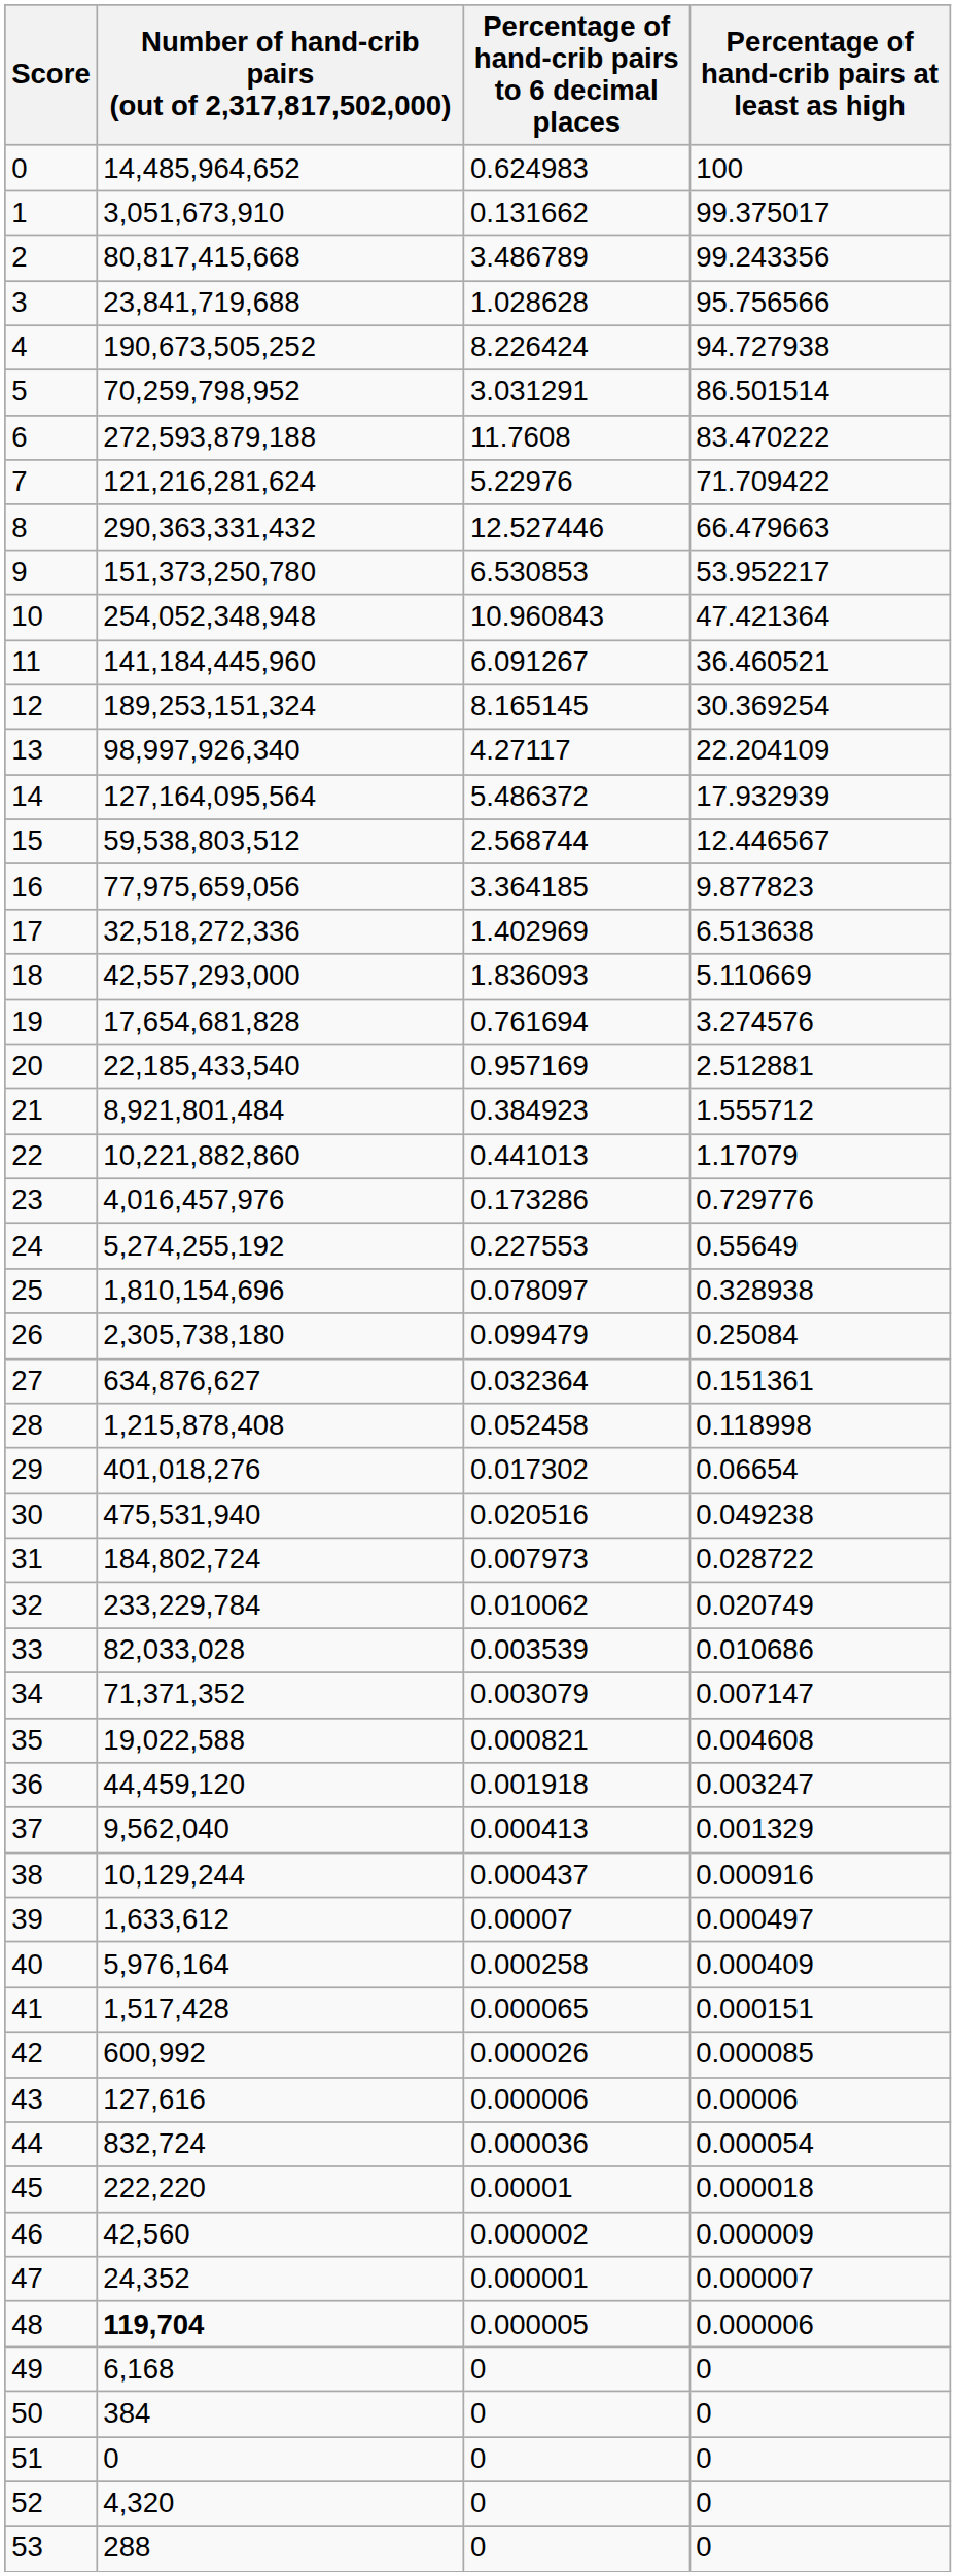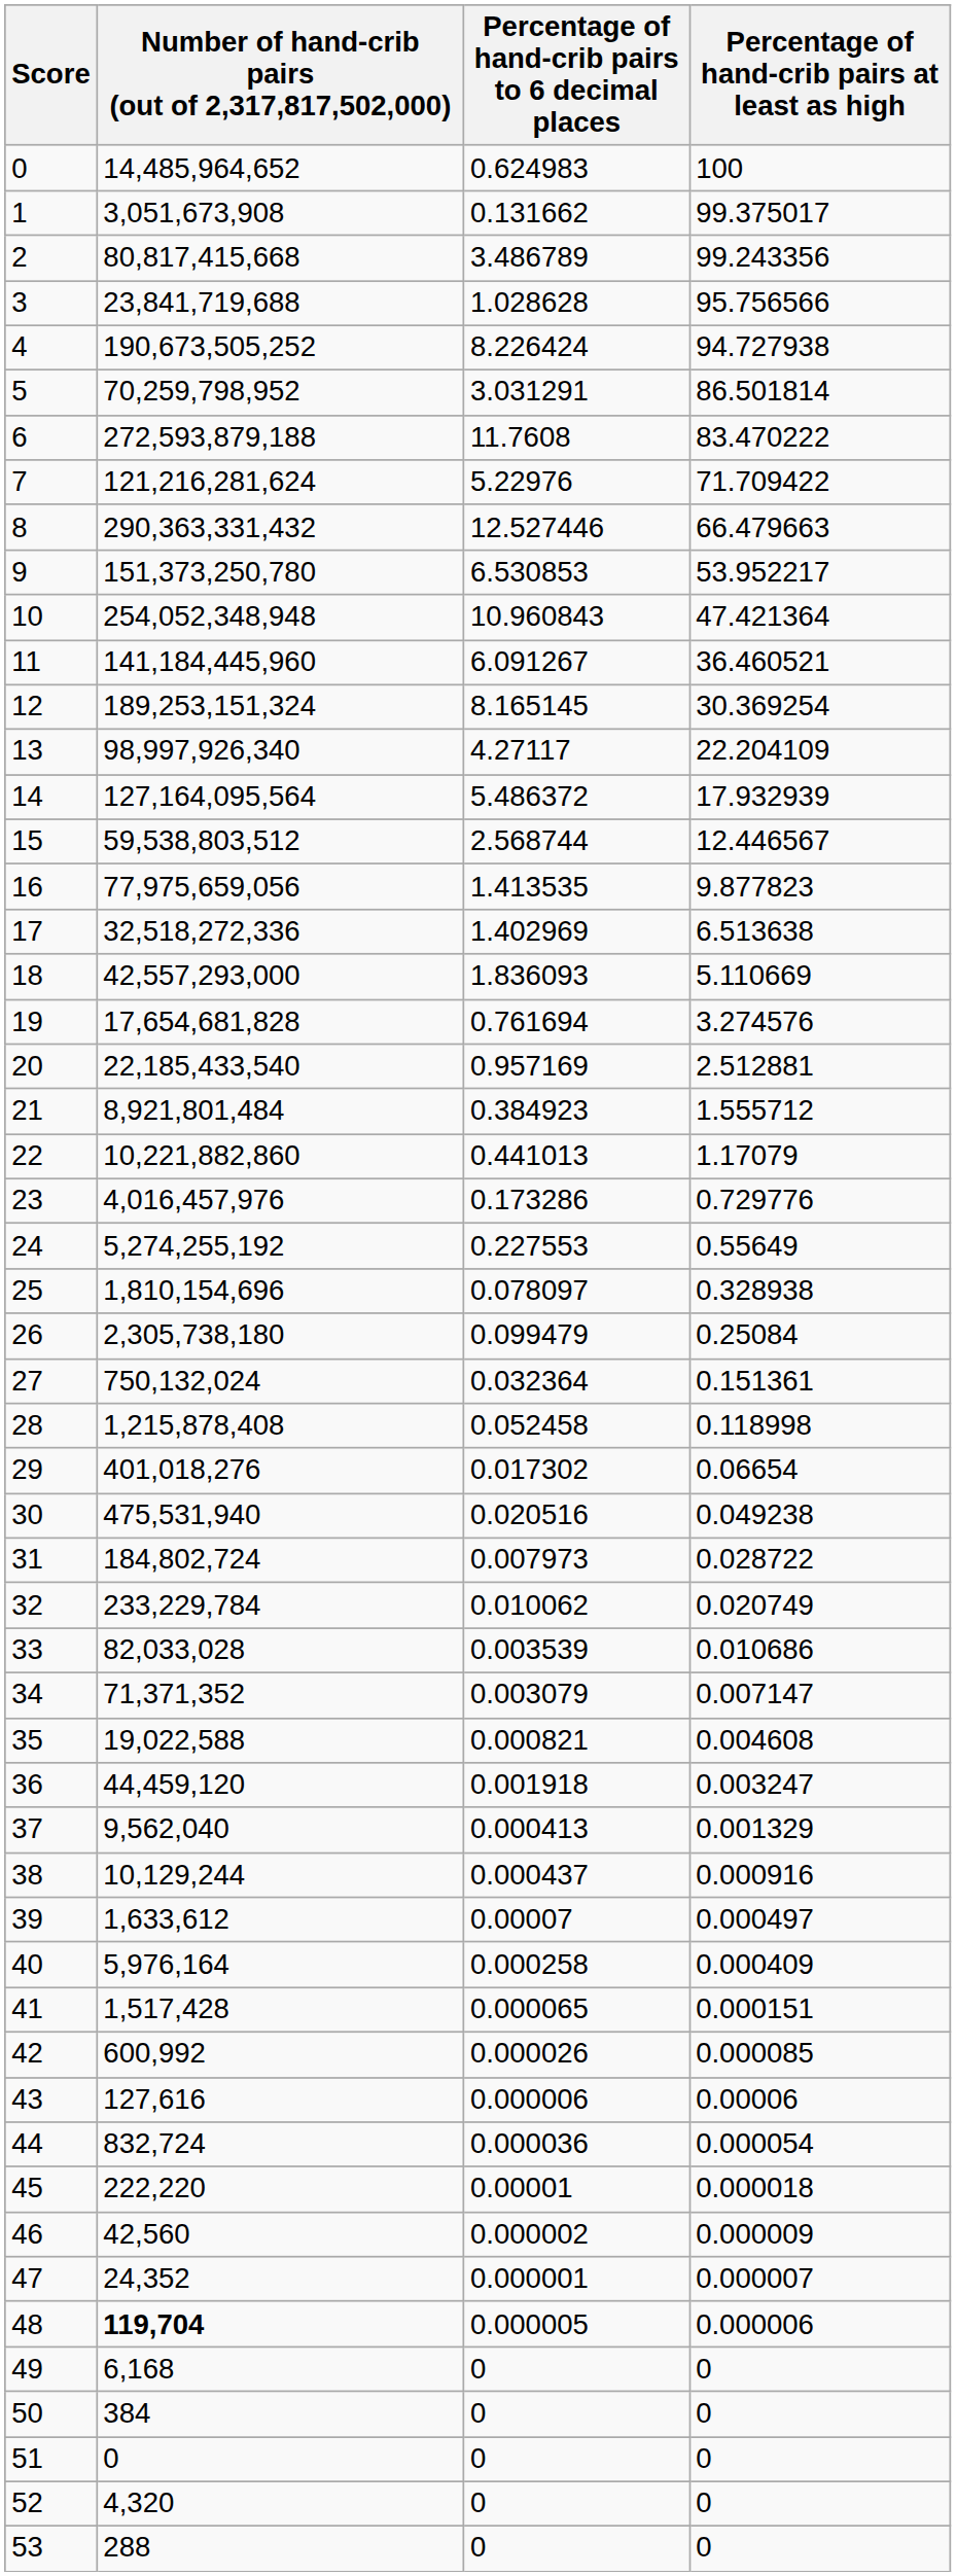1 | Number of hand-crib pairs (out of 2,317,817,502,000): 3,051,673,910 -> 3,051,673,908
5 | Percentage of hand-crib pairs at least as high: 86.501514 -> 86.501814
16 | Percentage of hand-crib pairs to 6 decimal places: 3.364185 -> 1.413535
27 | Number of hand-crib pairs (out of 2,317,817,502,000): 634,876,627 -> 750,132,024
